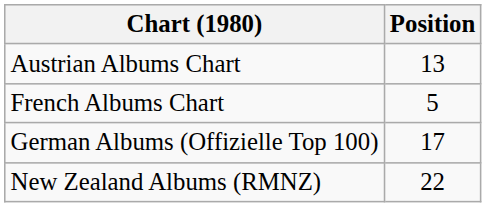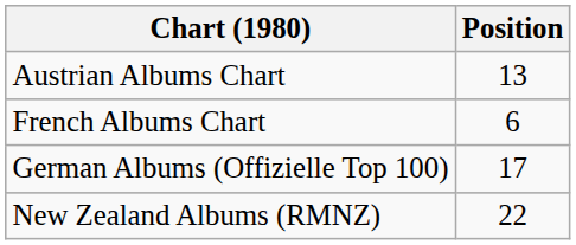French Albums Chart | Position: 5 -> 6
